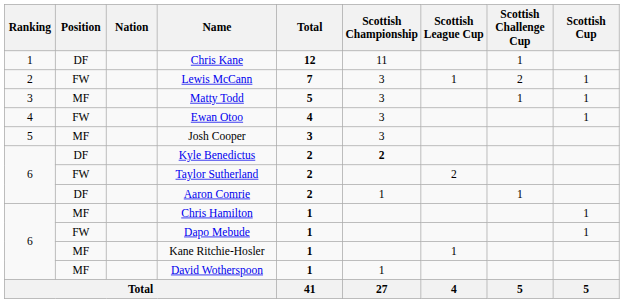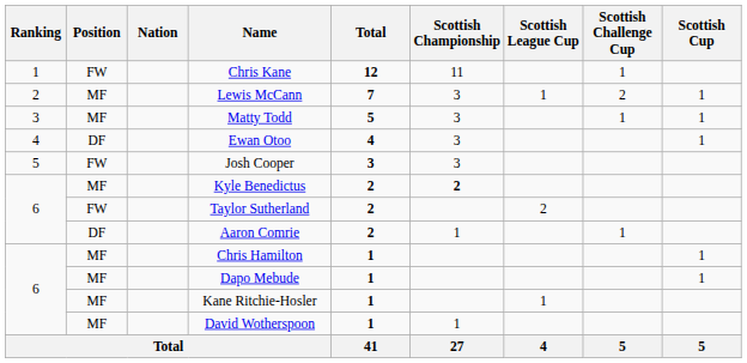Chris Kane | Position: DF -> FW
Lewis McCann | Position: FW -> MF
Ewan Otoo | Position: FW -> DF
Josh Cooper | Position: MF -> FW
Kyle Benedictus | Position: DF -> MF
Dapo Mebude | Position: FW -> MF
